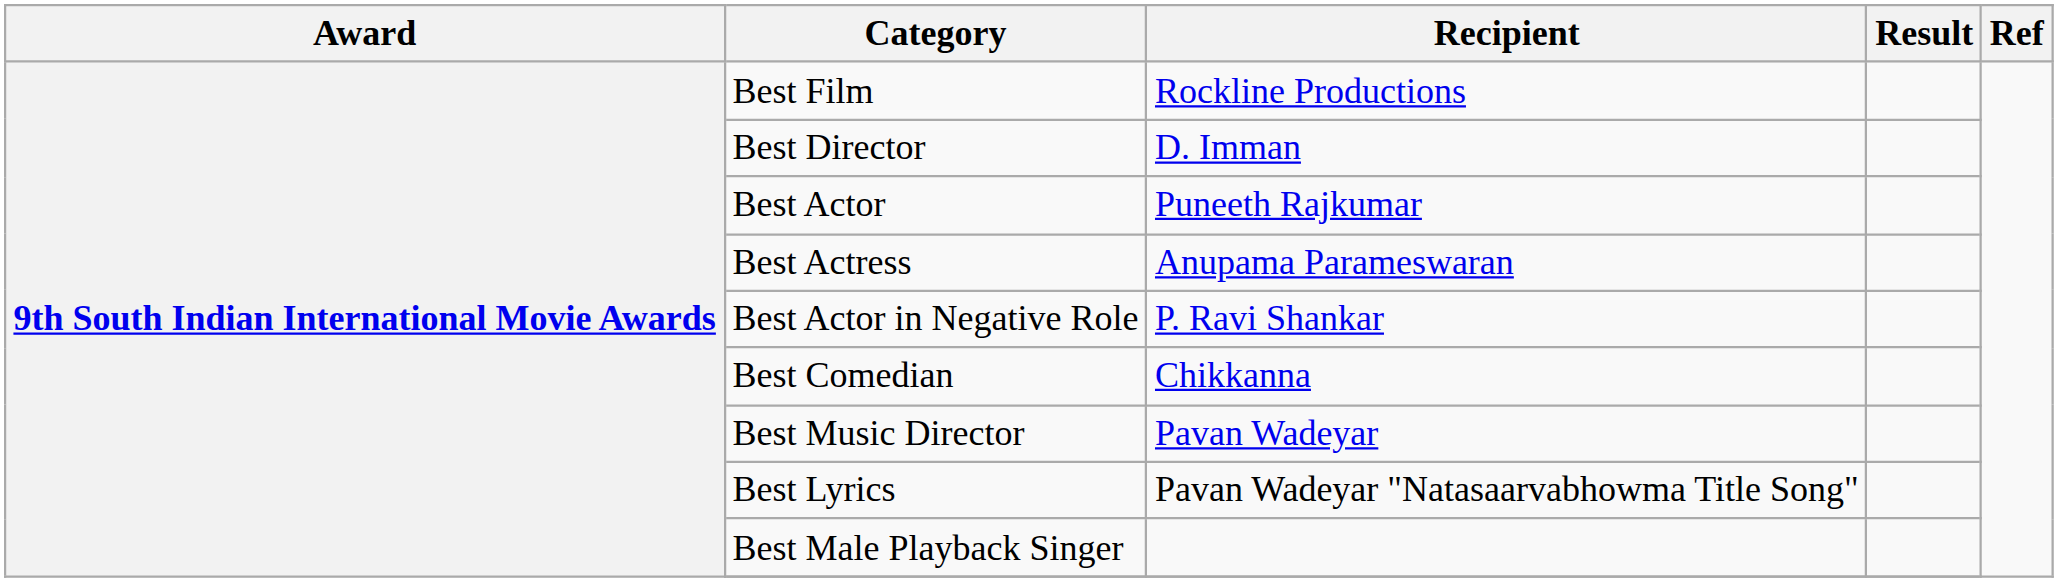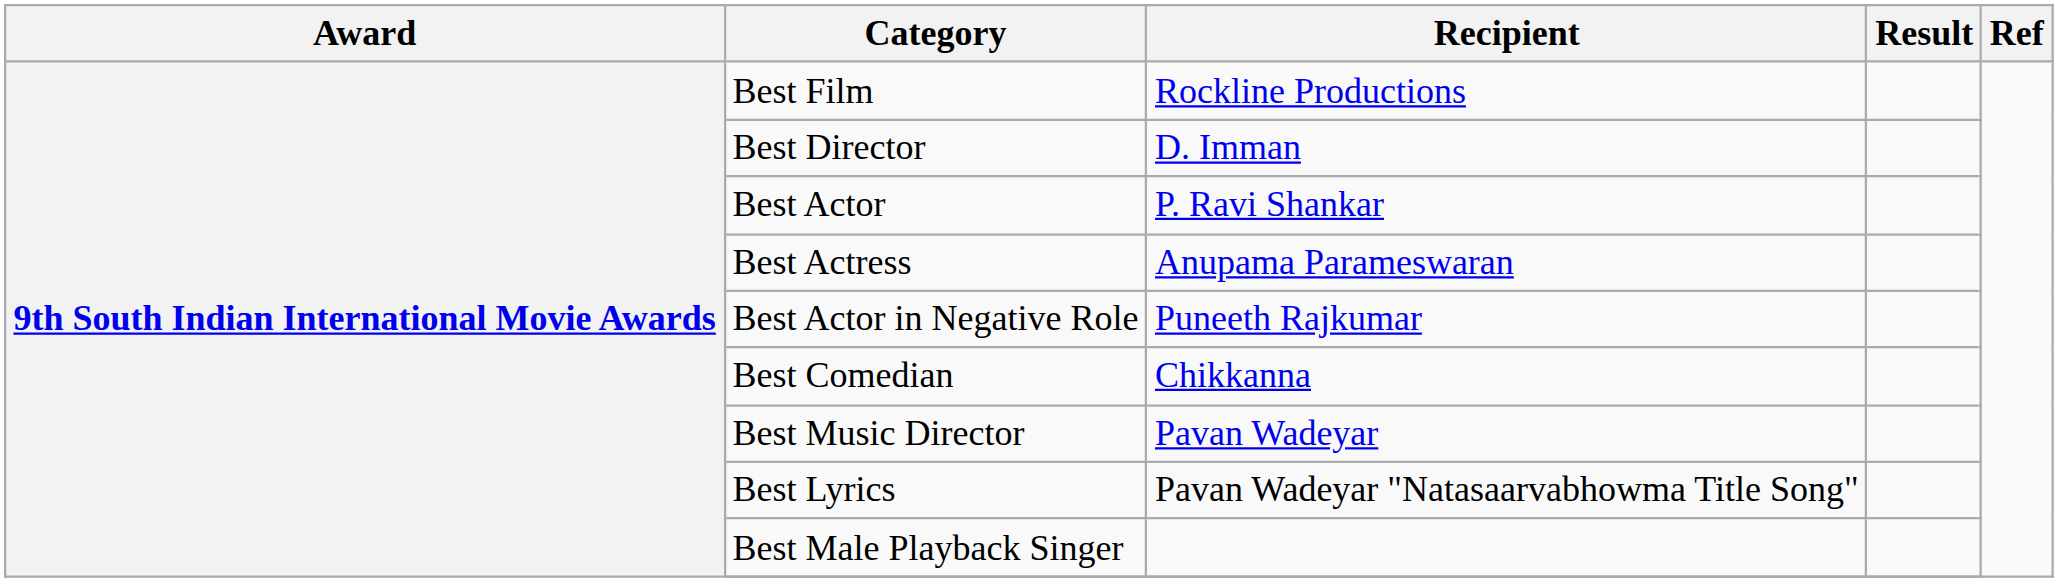Best Actor | Recipient: Puneeth Rajkumar -> P. Ravi Shankar
Best Actor in Negative Role | Recipient: P. Ravi Shankar -> Puneeth Rajkumar
